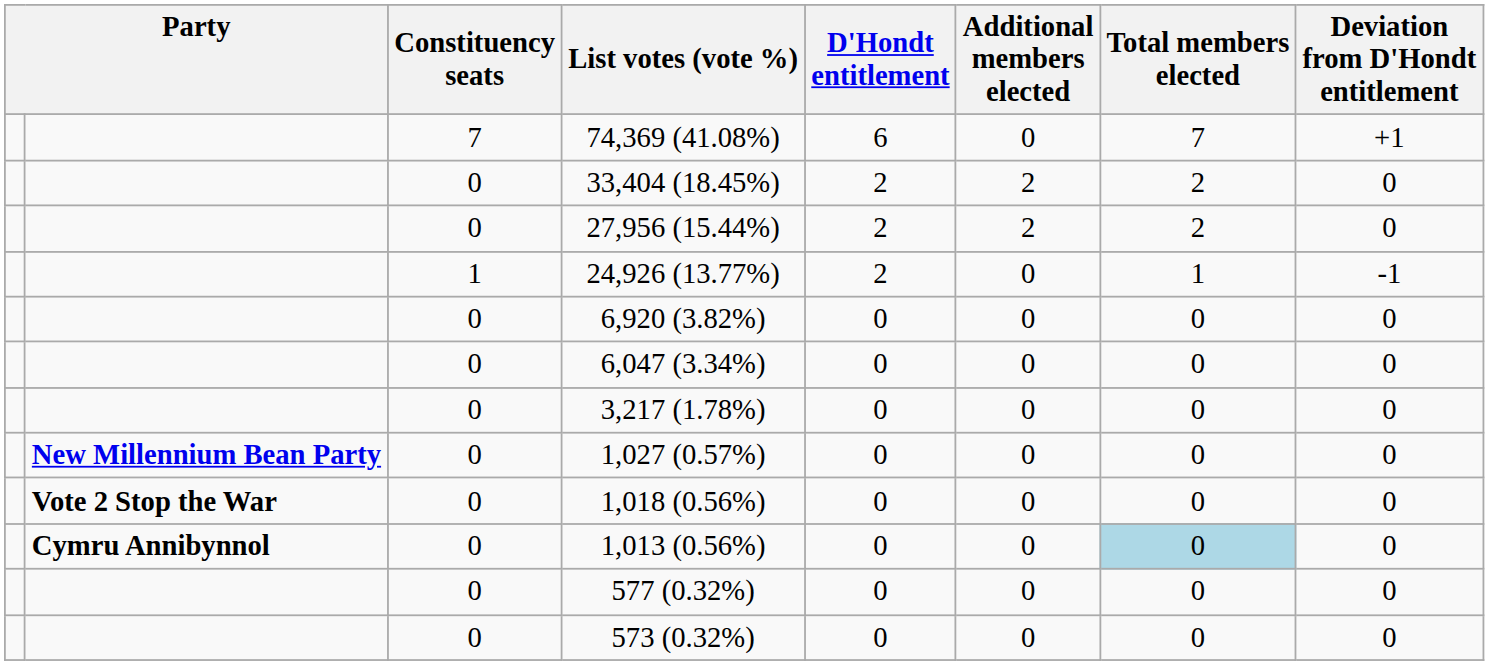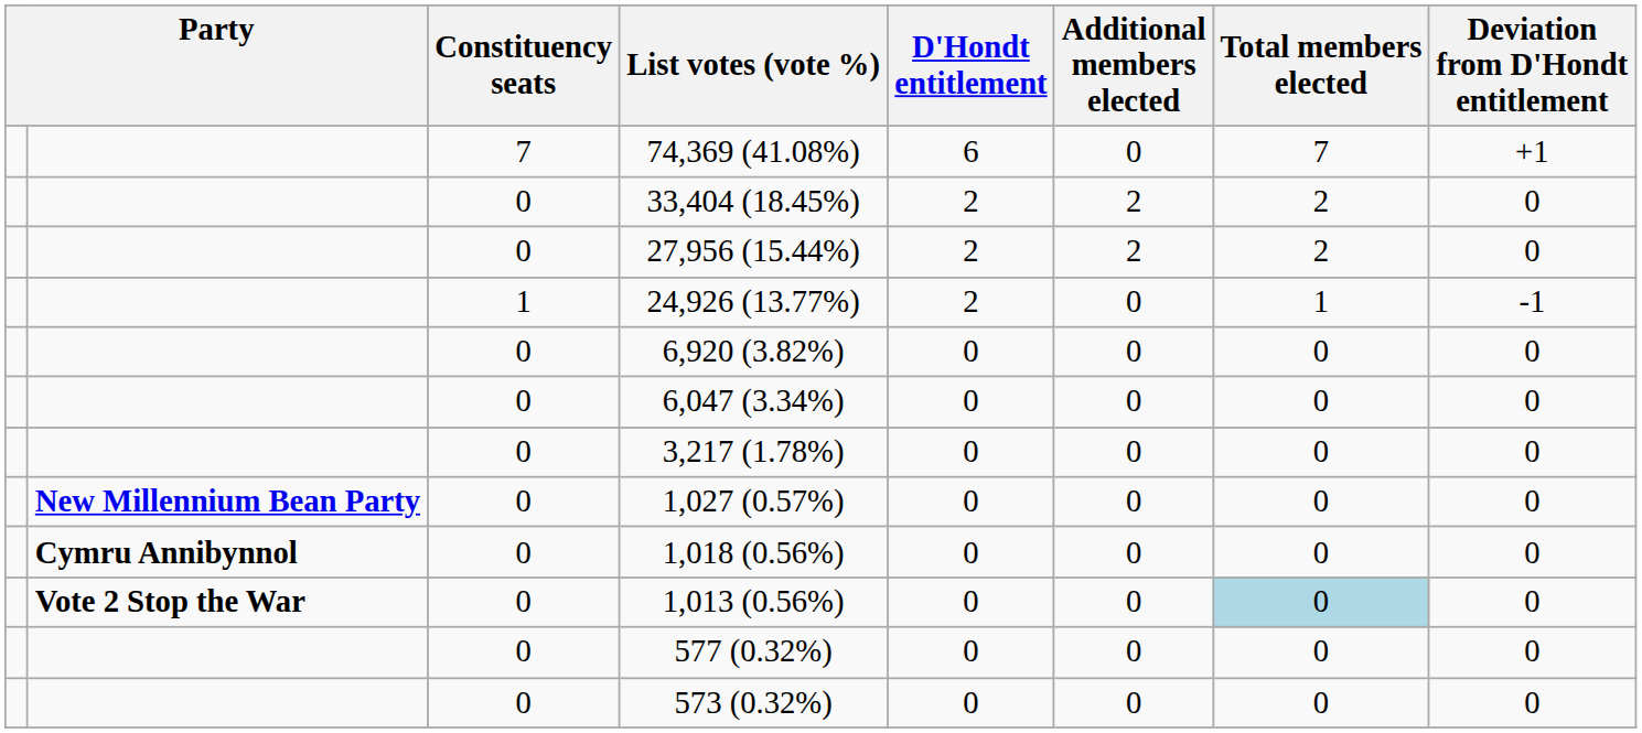1,018 (0.56%) | column 2: Vote 2 Stop the War -> Cymru Annibynnol
1,013 (0.56%) | column 2: Cymru Annibynnol -> Vote 2 Stop the War
